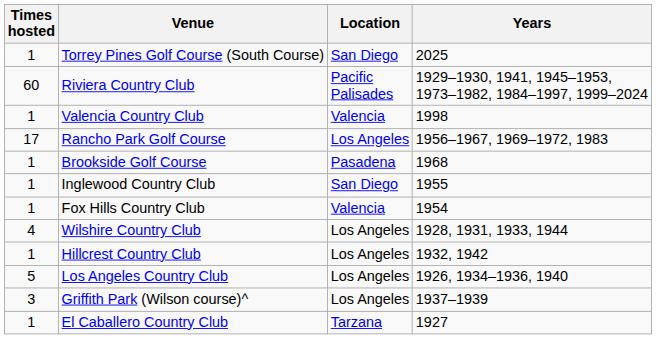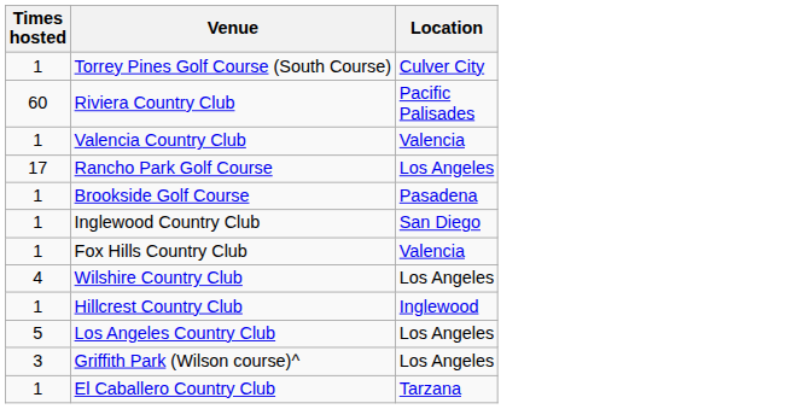- column: Years | 2025 | 1929–1930, 1941, 1945–1953, 1973–1982, 1984–1997, 1999–2024 | 1998 | 1956–1967, 1969–1972, 1983 | 1968 | 1955 | 1954 | 1928, 1931, 1933, 1944 | 1932, 1942 | 1926, 1934–1936, 1940 | 1937–1939 | 1927
Torrey Pines Golf Course (South Course) | Location: San Diego -> Culver City
Hillcrest Country Club | Location: Los Angeles -> Inglewood
